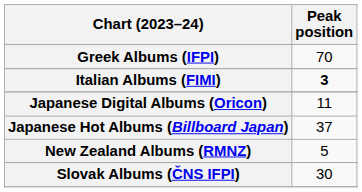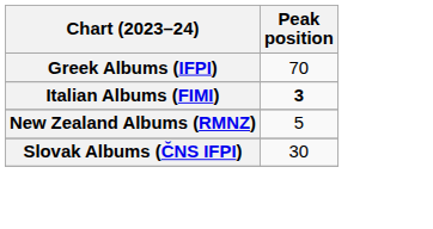- row: Japanese Digital Albums (Oricon) | 11
- row: Japanese Hot Albums (Billboard Japan) | 37
